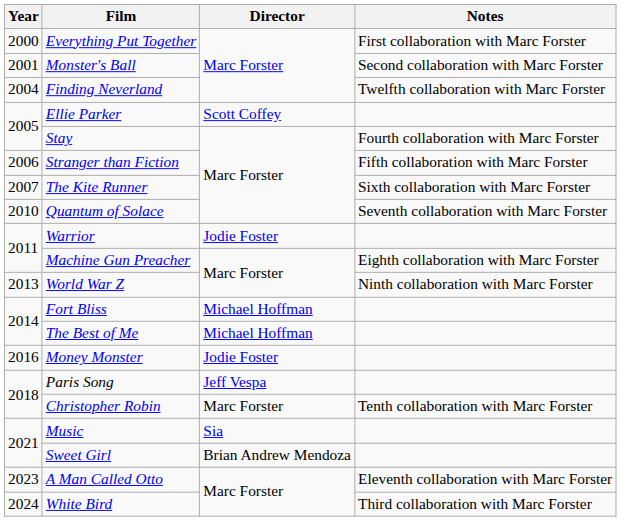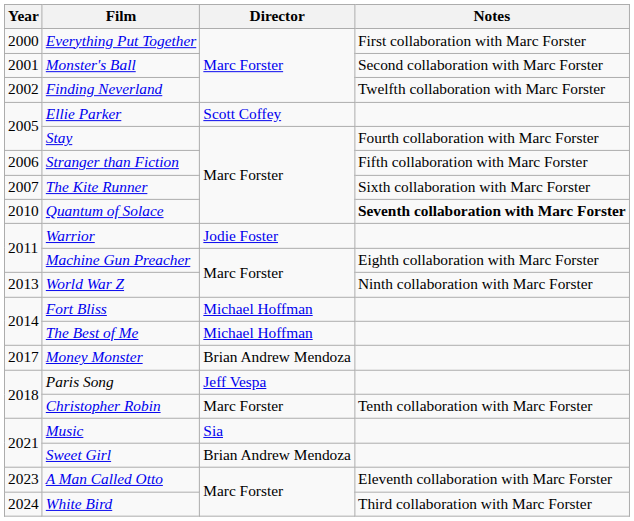Finding Neverland | Year: 2004 -> 2002
Quantum of Solace | Notes: normal -> bold
Money Monster | Year: 2016 -> 2017
Money Monster | Director: Jodie Foster -> Brian Andrew Mendoza
